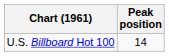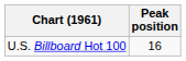U.S. Billboard Hot 100 | Peak position: 14 -> 16
